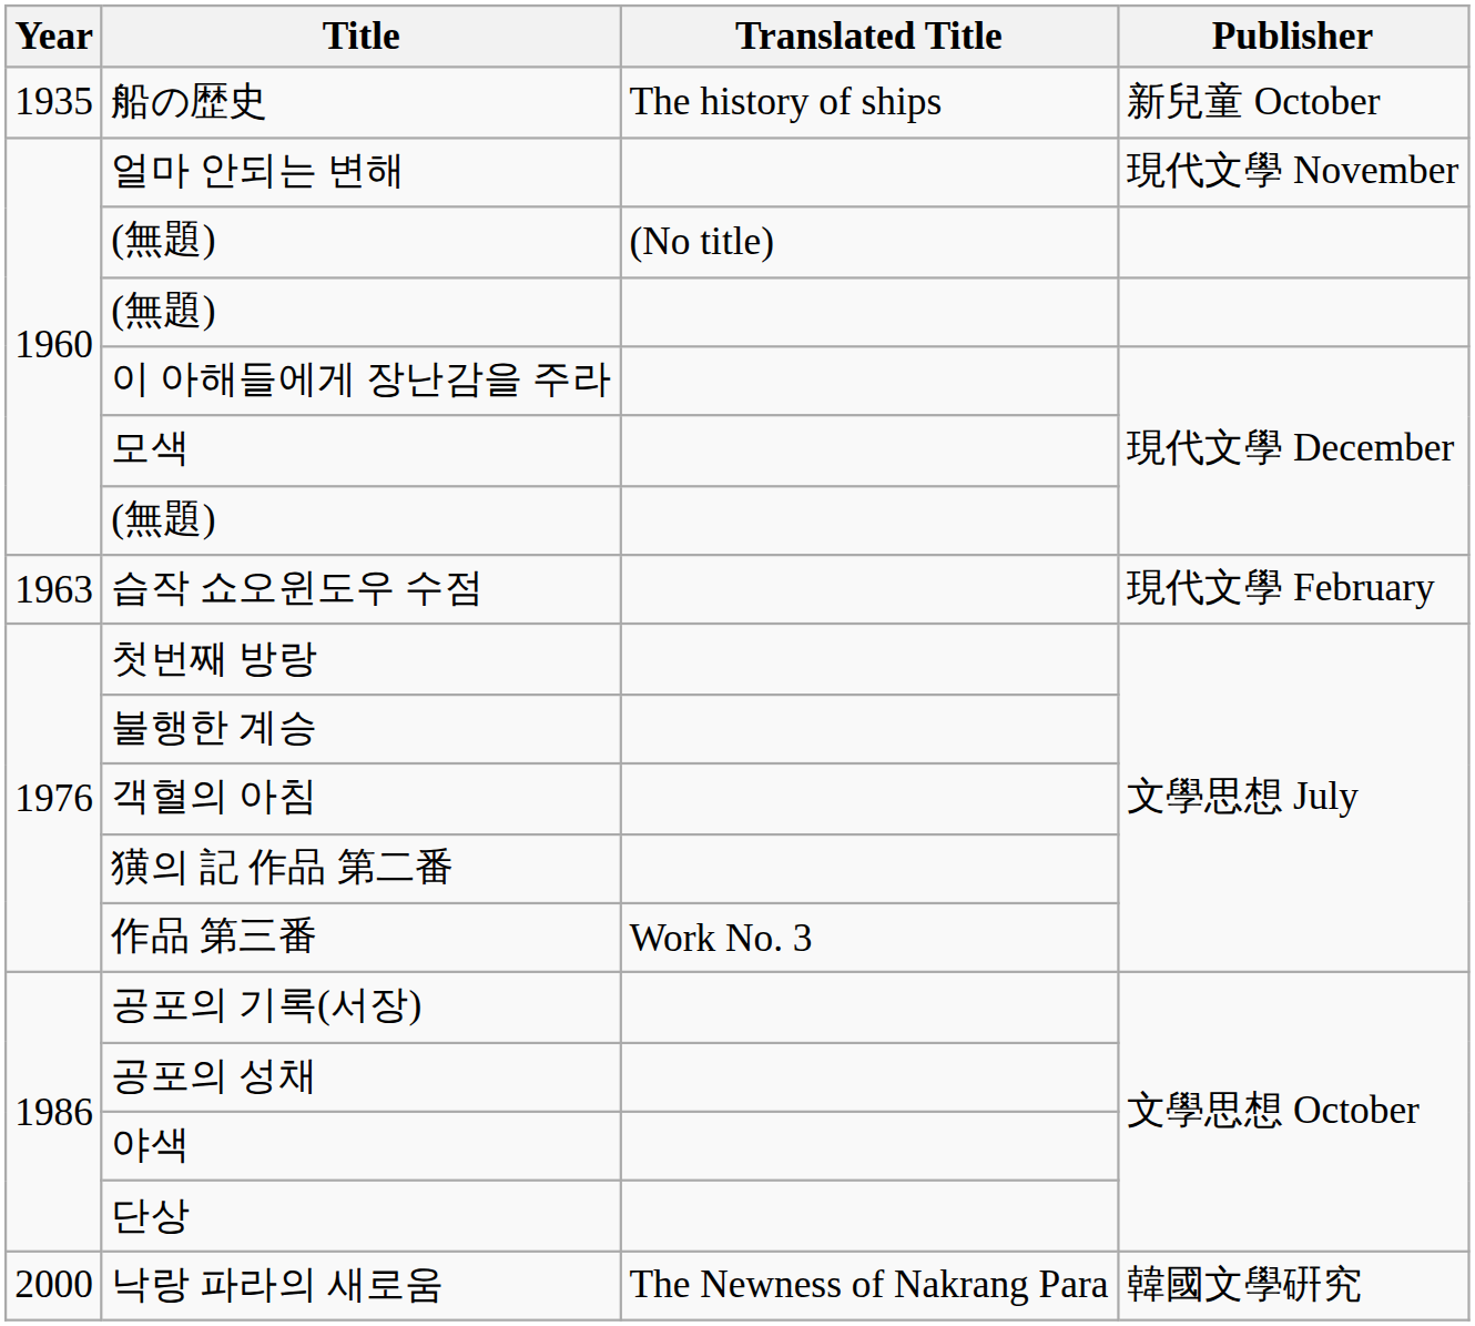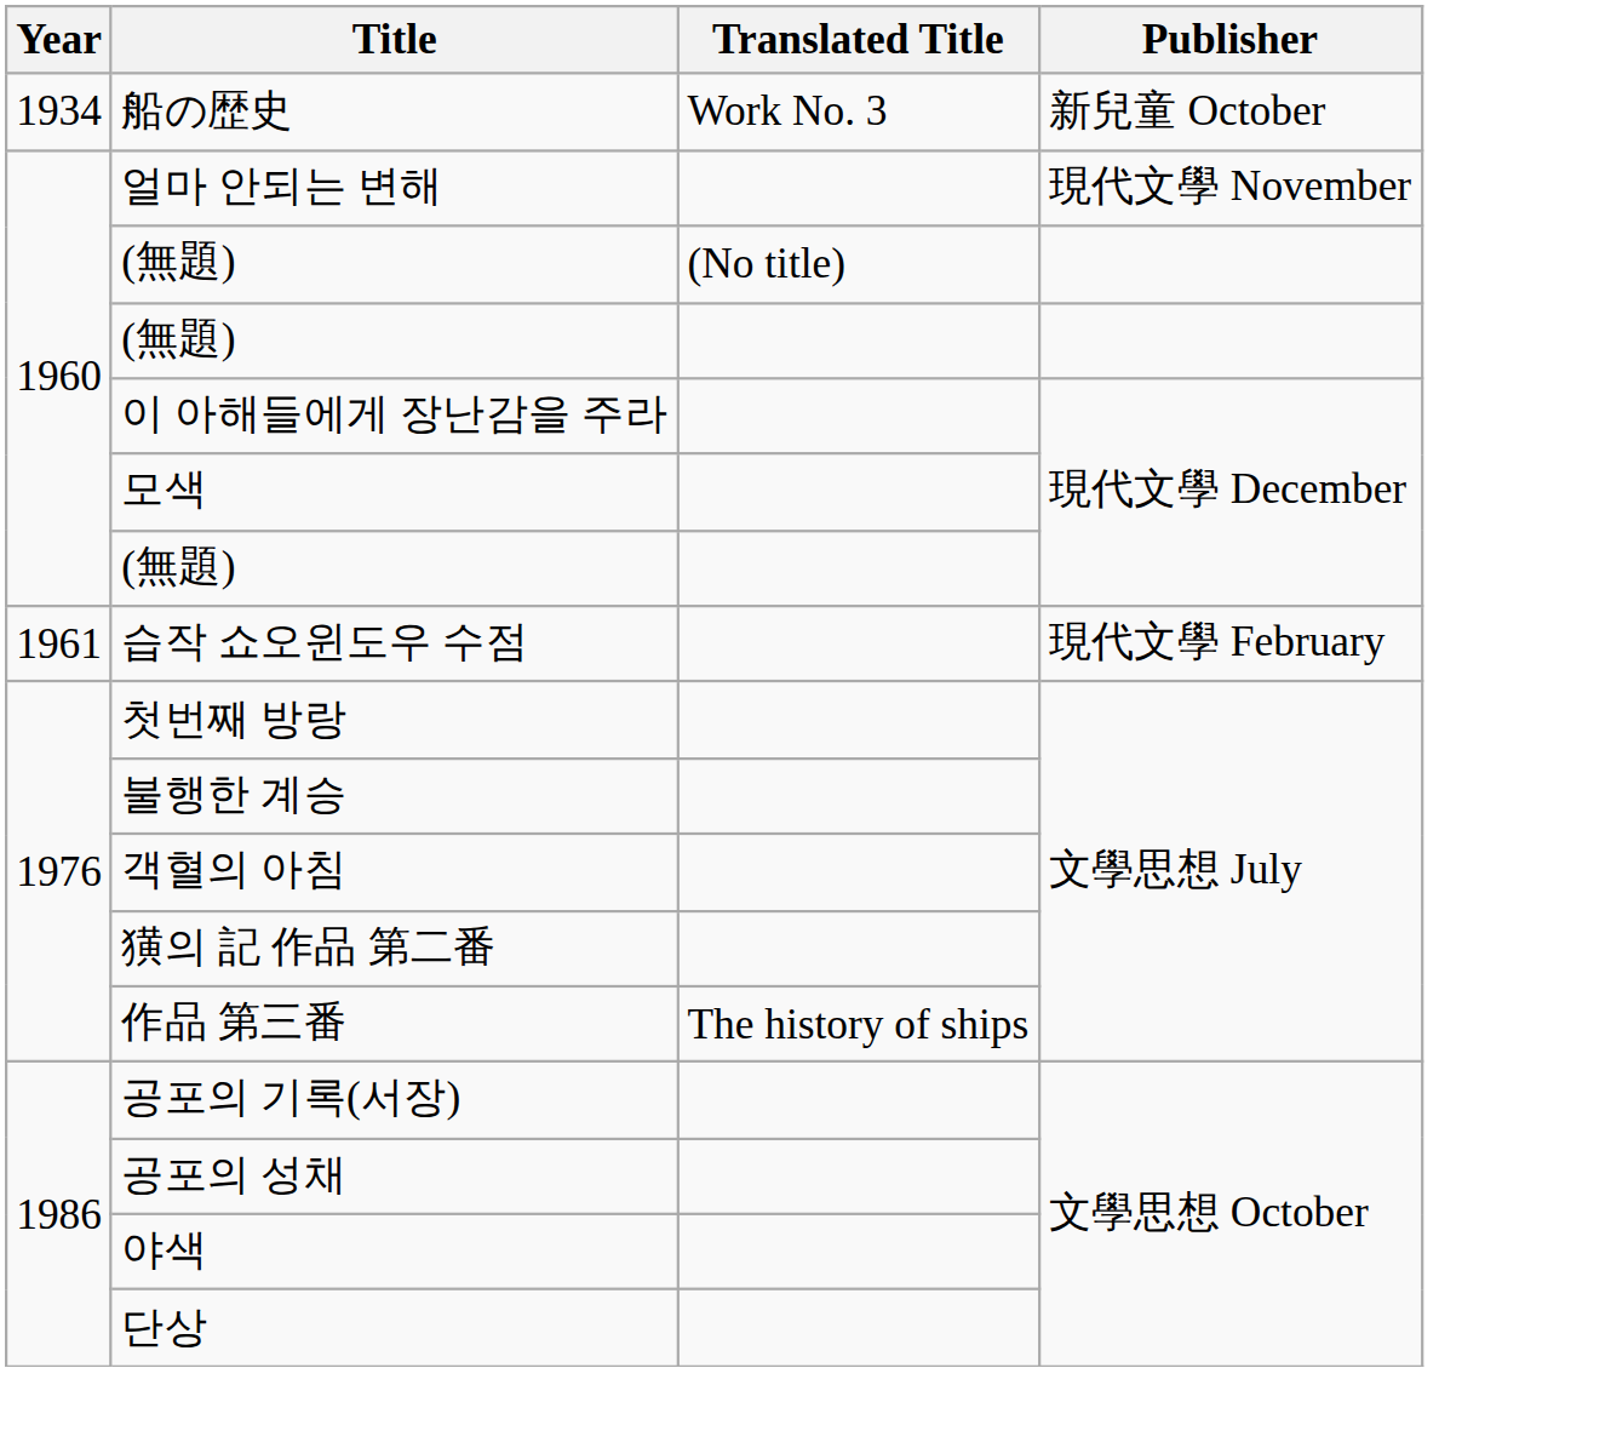船の歴史 | Year: 1935 -> 1934
船の歴史 | Translated Title: The history of ships -> Work No. 3
습작 쇼오윈도우 수점 | Year: 1963 -> 1961
作品 第三番 | Translated Title: Work No. 3 -> The history of ships
- row: 2000 | 낙랑 파라의 새로움 | The Newness of Nakrang Para | 韓國文學硏究
